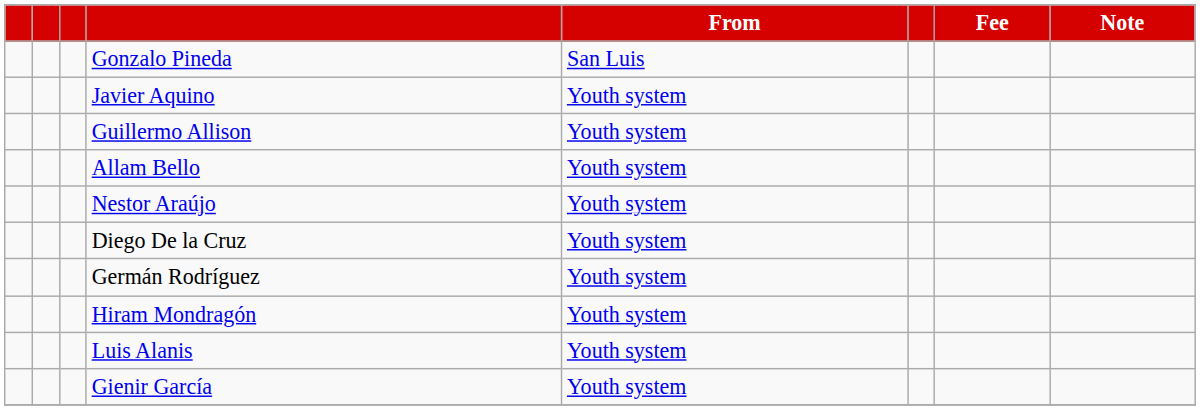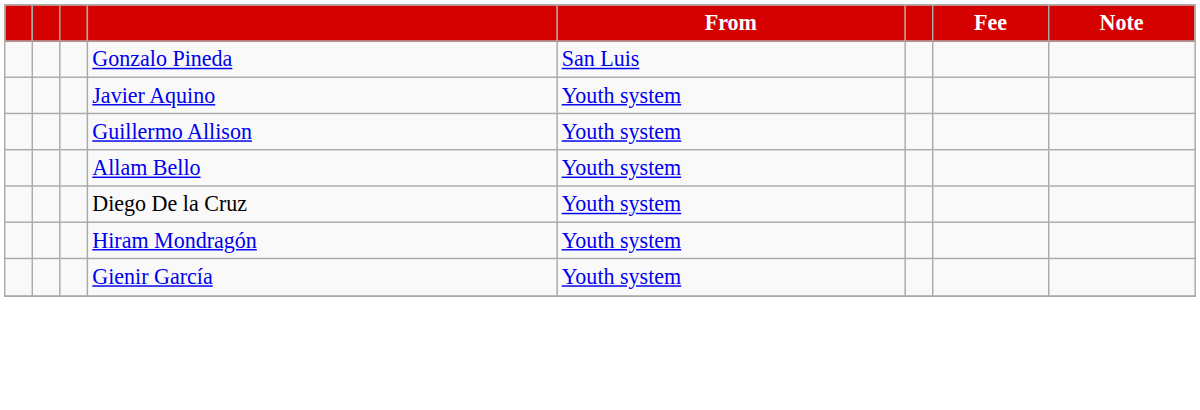- row: Nestor Araújo | Youth system
- row: Germán Rodríguez | Youth system
- row: Luis Alanis | Youth system
